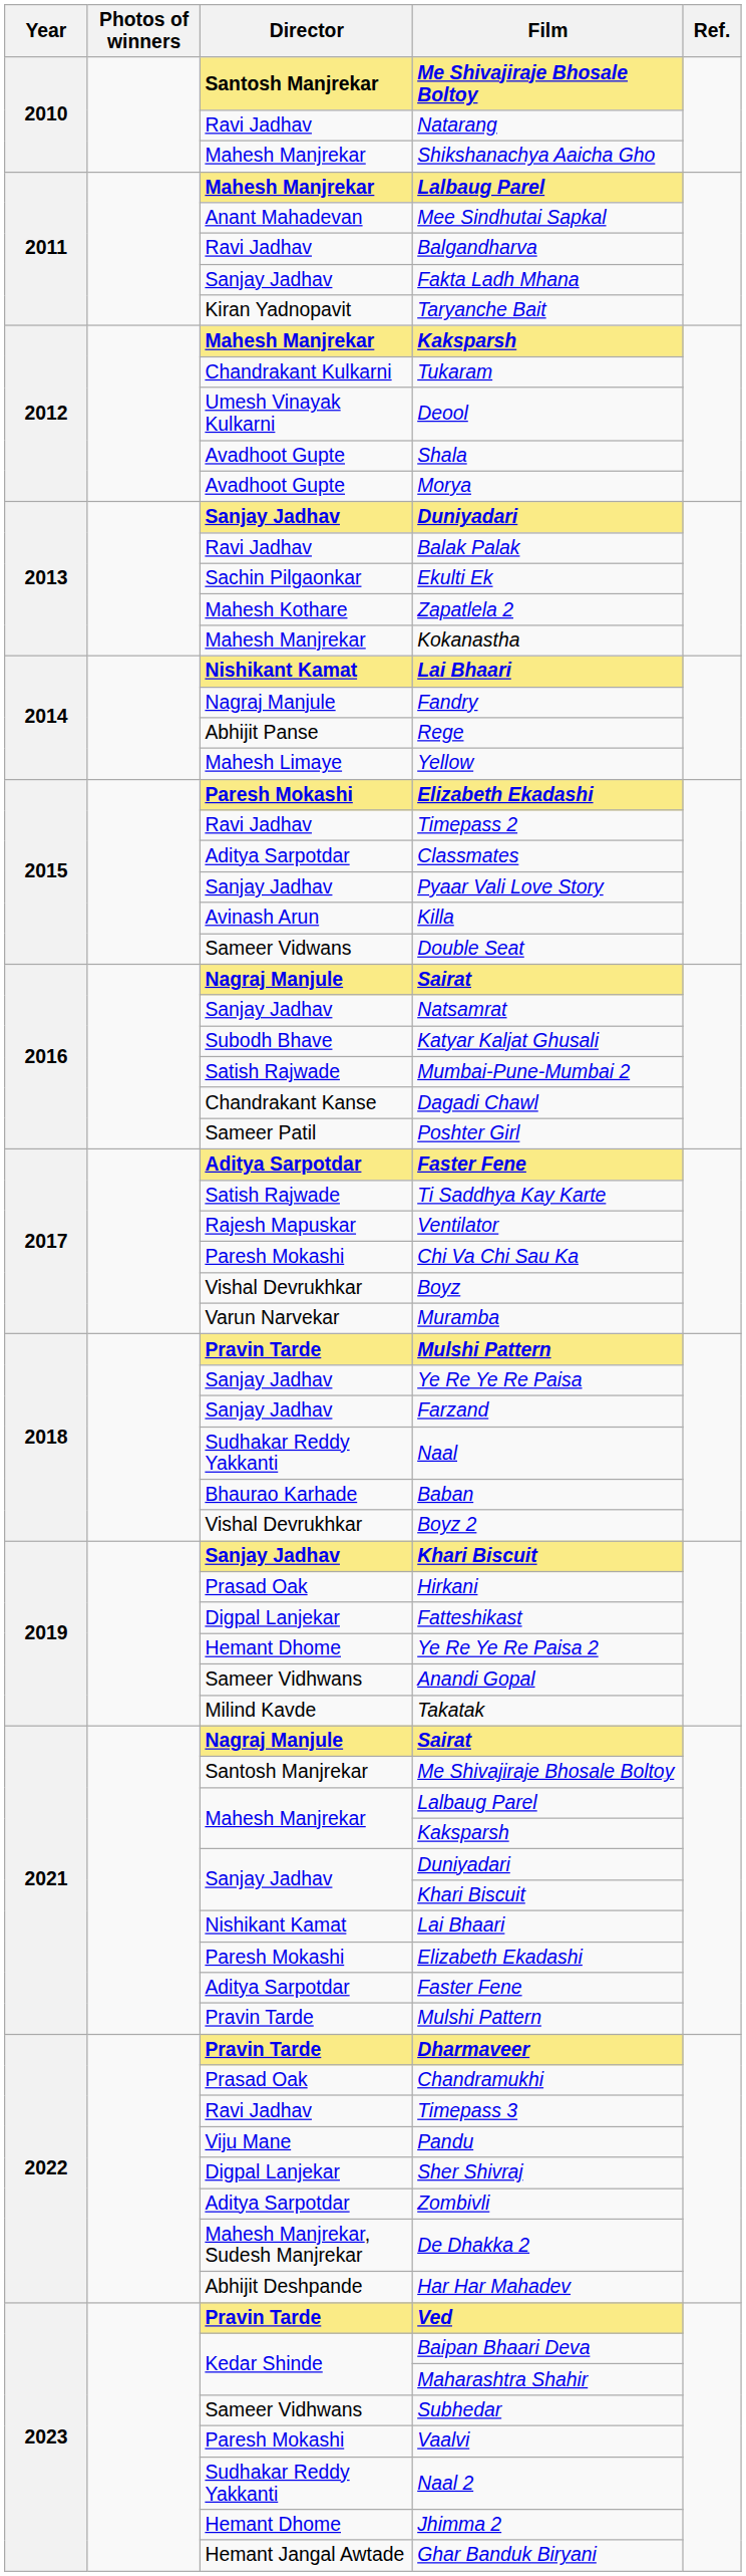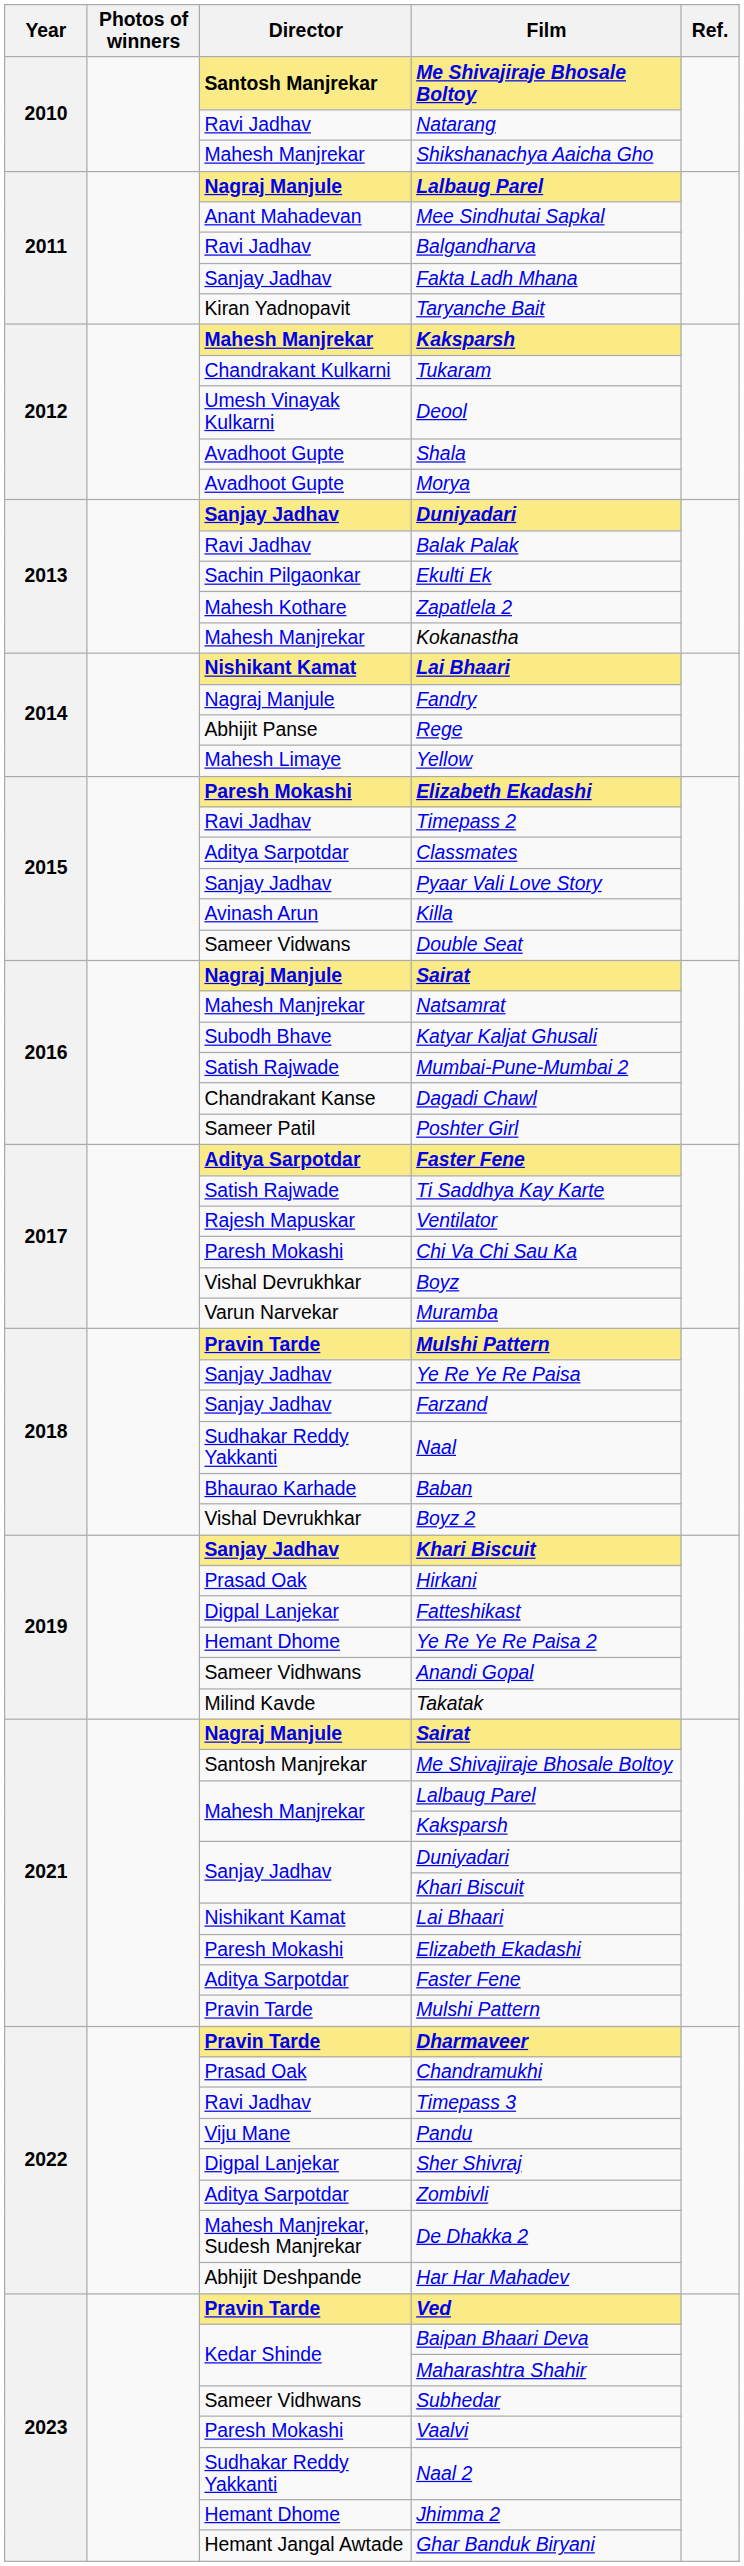2011 / Lalbaug Parel | Director: Mahesh Manjrekar -> Nagraj Manjule
Natsamrat | Director: Sanjay Jadhav -> Mahesh Manjrekar
